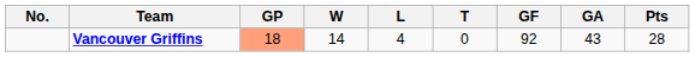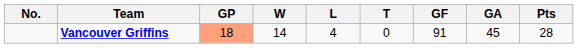Vancouver Griffins | GF: 92 -> 91
Vancouver Griffins | GA: 43 -> 45
